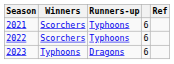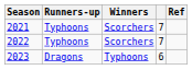columns swapped: Winners <-> Runners-up
2021 | column 4: 6 -> 7
2022 | column 4: 6 -> 7
